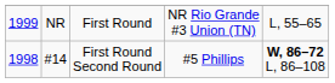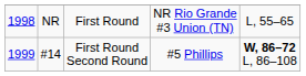NR | column 1: 1999 -> 1998
#14 | column 1: 1998 -> 1999
